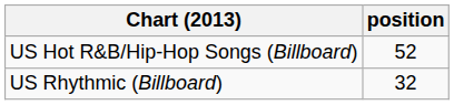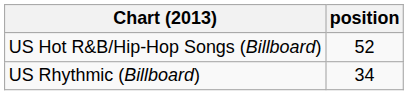US Rhythmic (Billboard) | position: 32 -> 34
